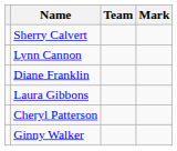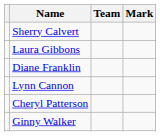rows swapped: Lynn Cannon <-> Laura Gibbons
